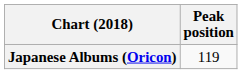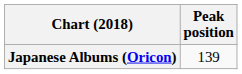Japanese Albums (Oricon) | Peak position: 119 -> 139
